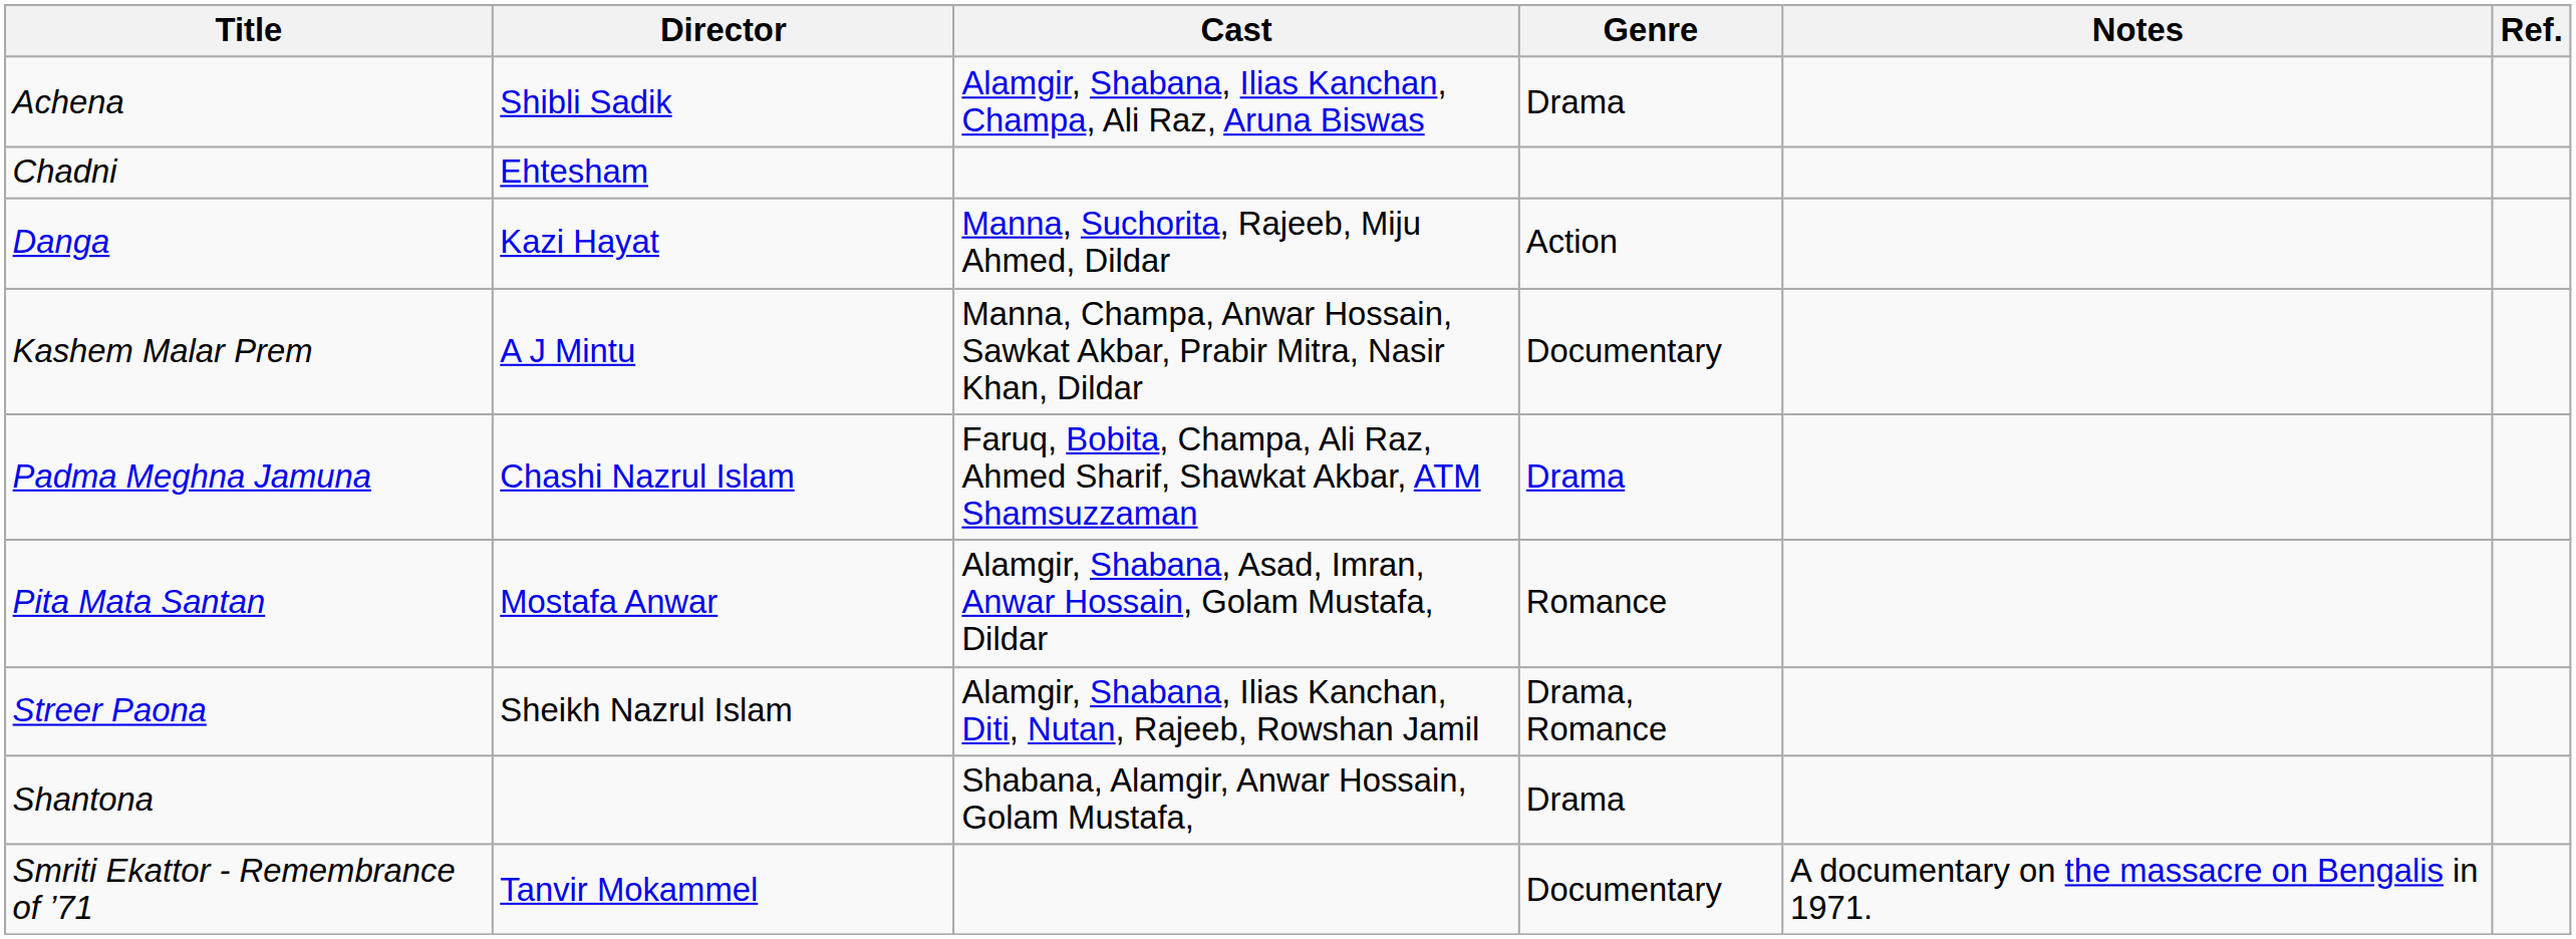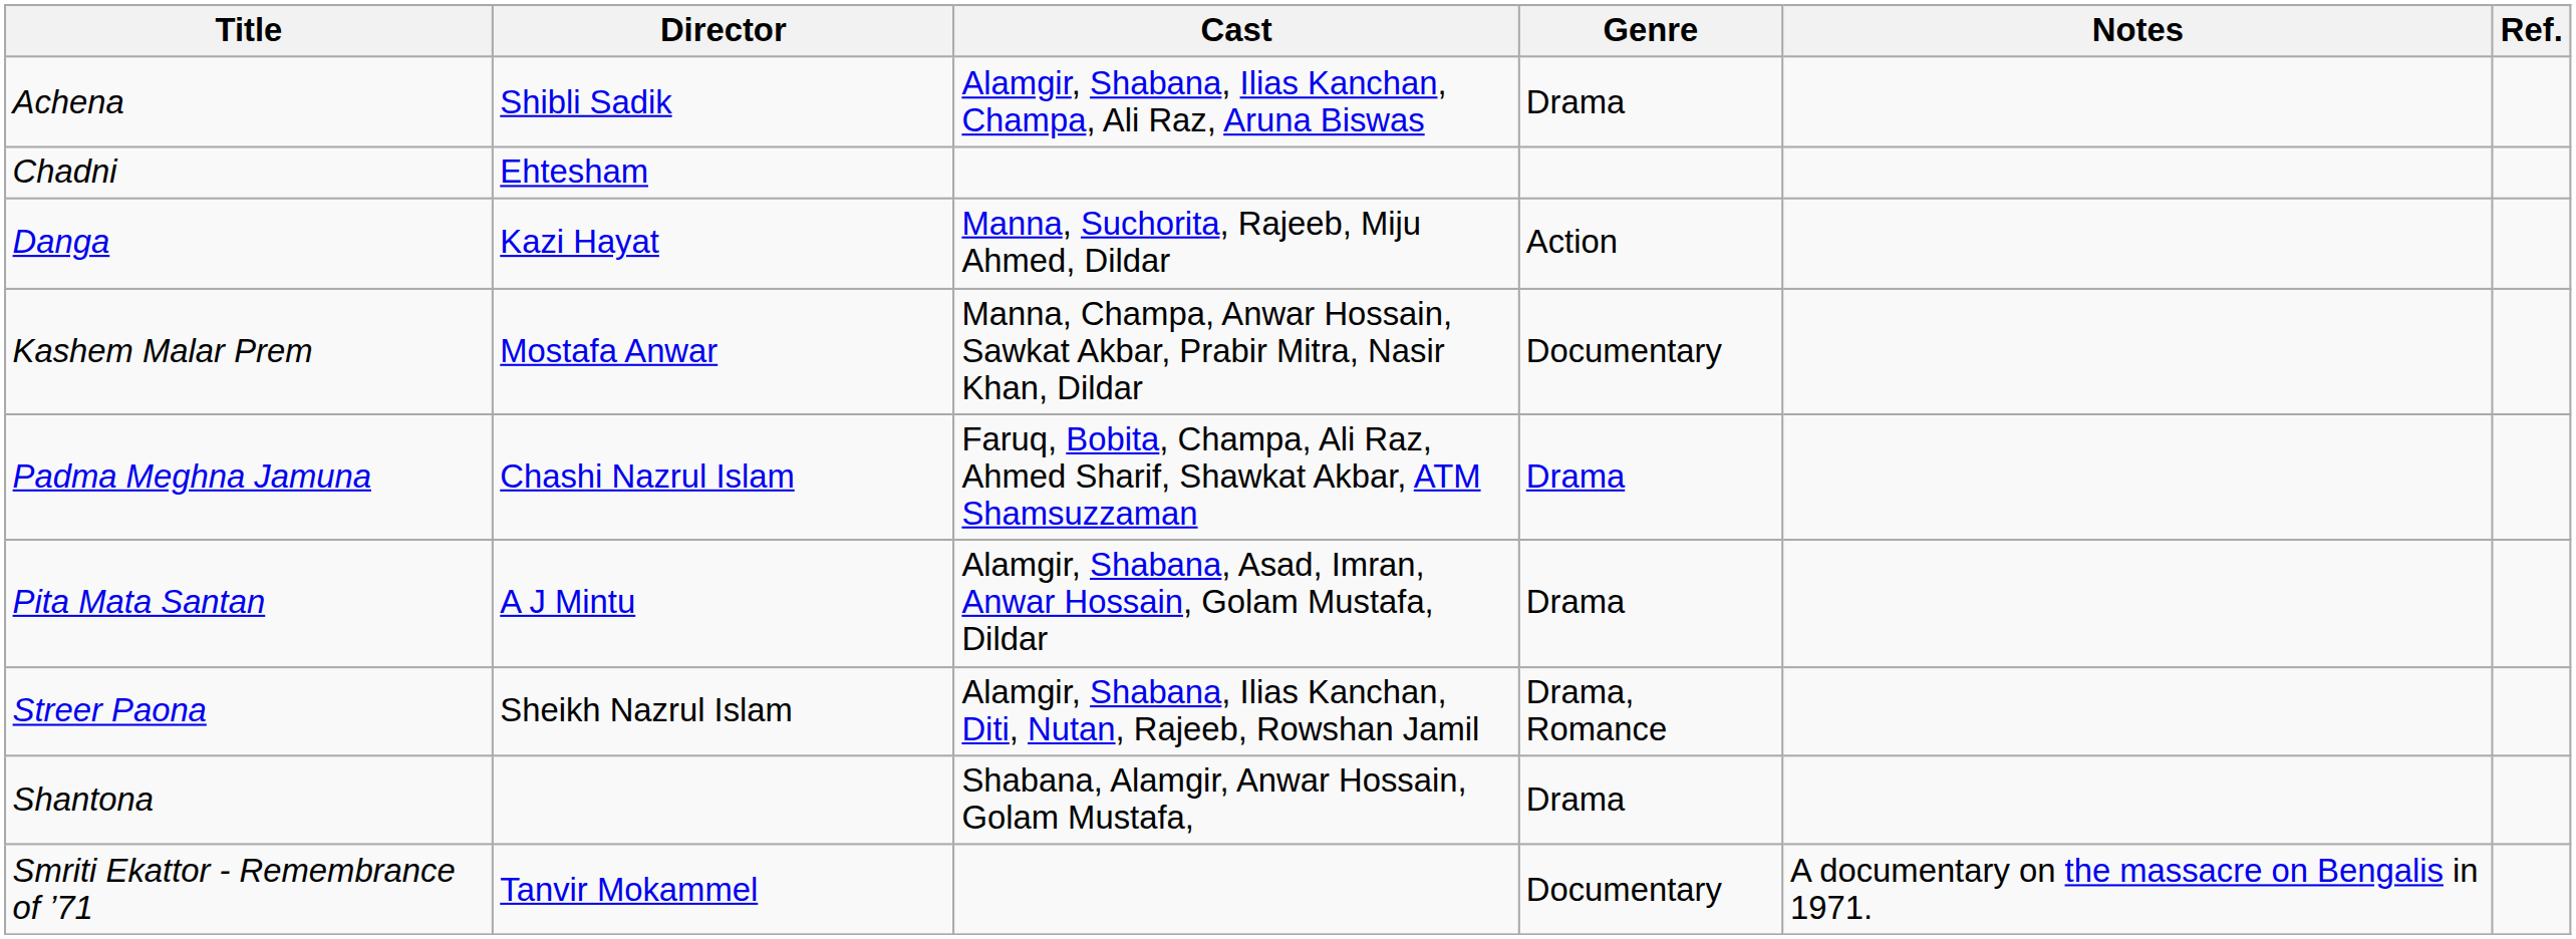Kashem Malar Prem | Director: A J Mintu -> Mostafa Anwar
Pita Mata Santan | Director: Mostafa Anwar -> A J Mintu
Pita Mata Santan | Genre: Romance -> Drama
